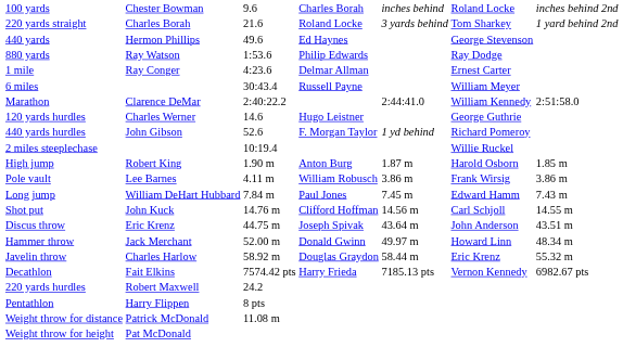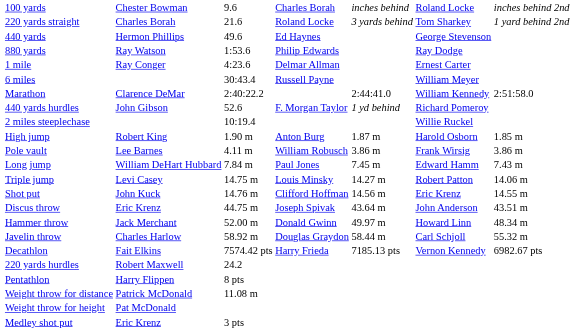- row: 120 yards hurdles | Charles Werner | 14.6 | Hugo Leistner | George Guthrie
+ row: Triple jump | Levi Casey | 14.75 m | Louis Minsky | 14.27 m | Robert Patton | 14.06 m
Shot put | column 6: Carl Schjoll -> Eric Krenz
Javelin throw | column 6: Eric Krenz -> Carl Schjoll
+ row: Medley shot put | Eric Krenz | 3 pts
